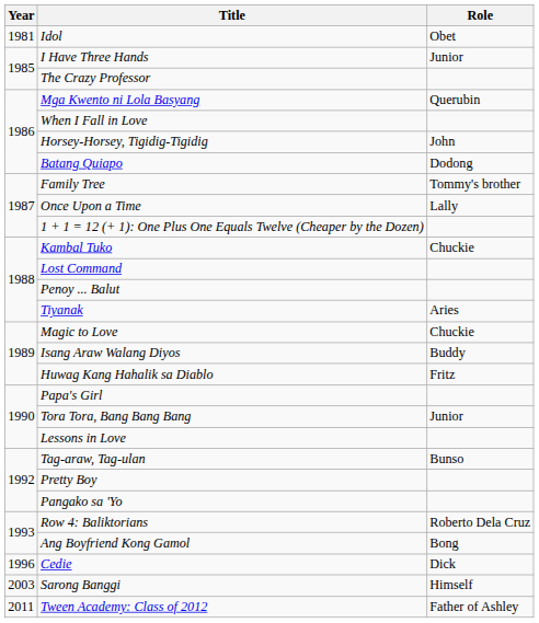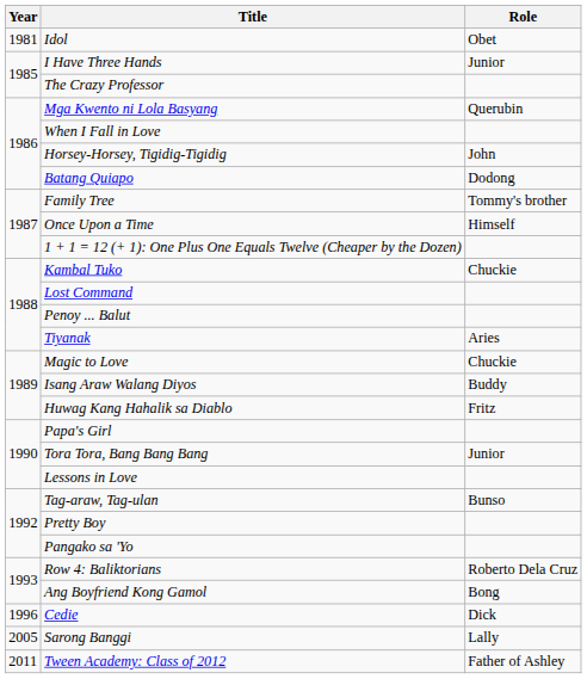Once Upon a Time | Role: Lally -> Himself
Sarong Banggi | Year: 2003 -> 2005
Sarong Banggi | Role: Himself -> Lally
